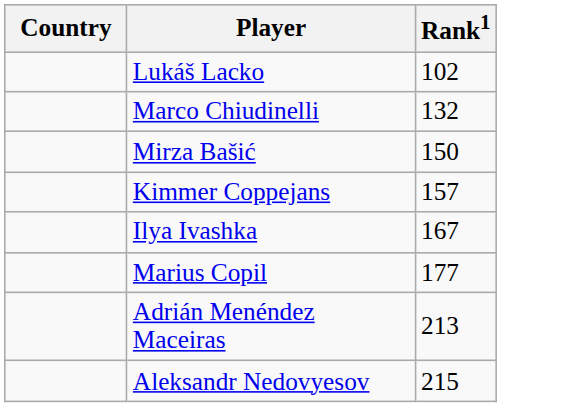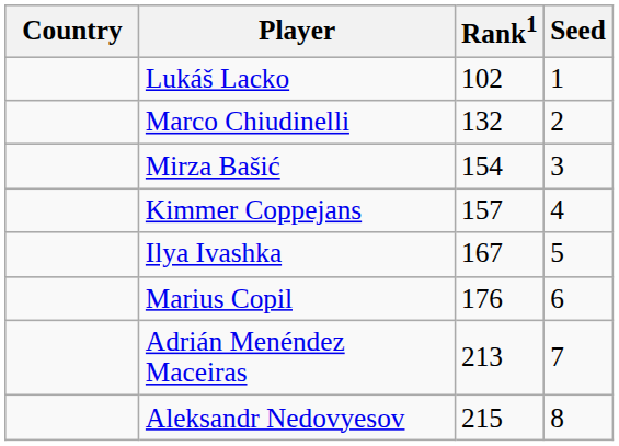+ column: Seed | 1 | 2 | 3 | 4 | 5 | 6 | 7 | 8
Mirza Bašić | Rank1: 150 -> 154
Marius Copil | Rank1: 177 -> 176
